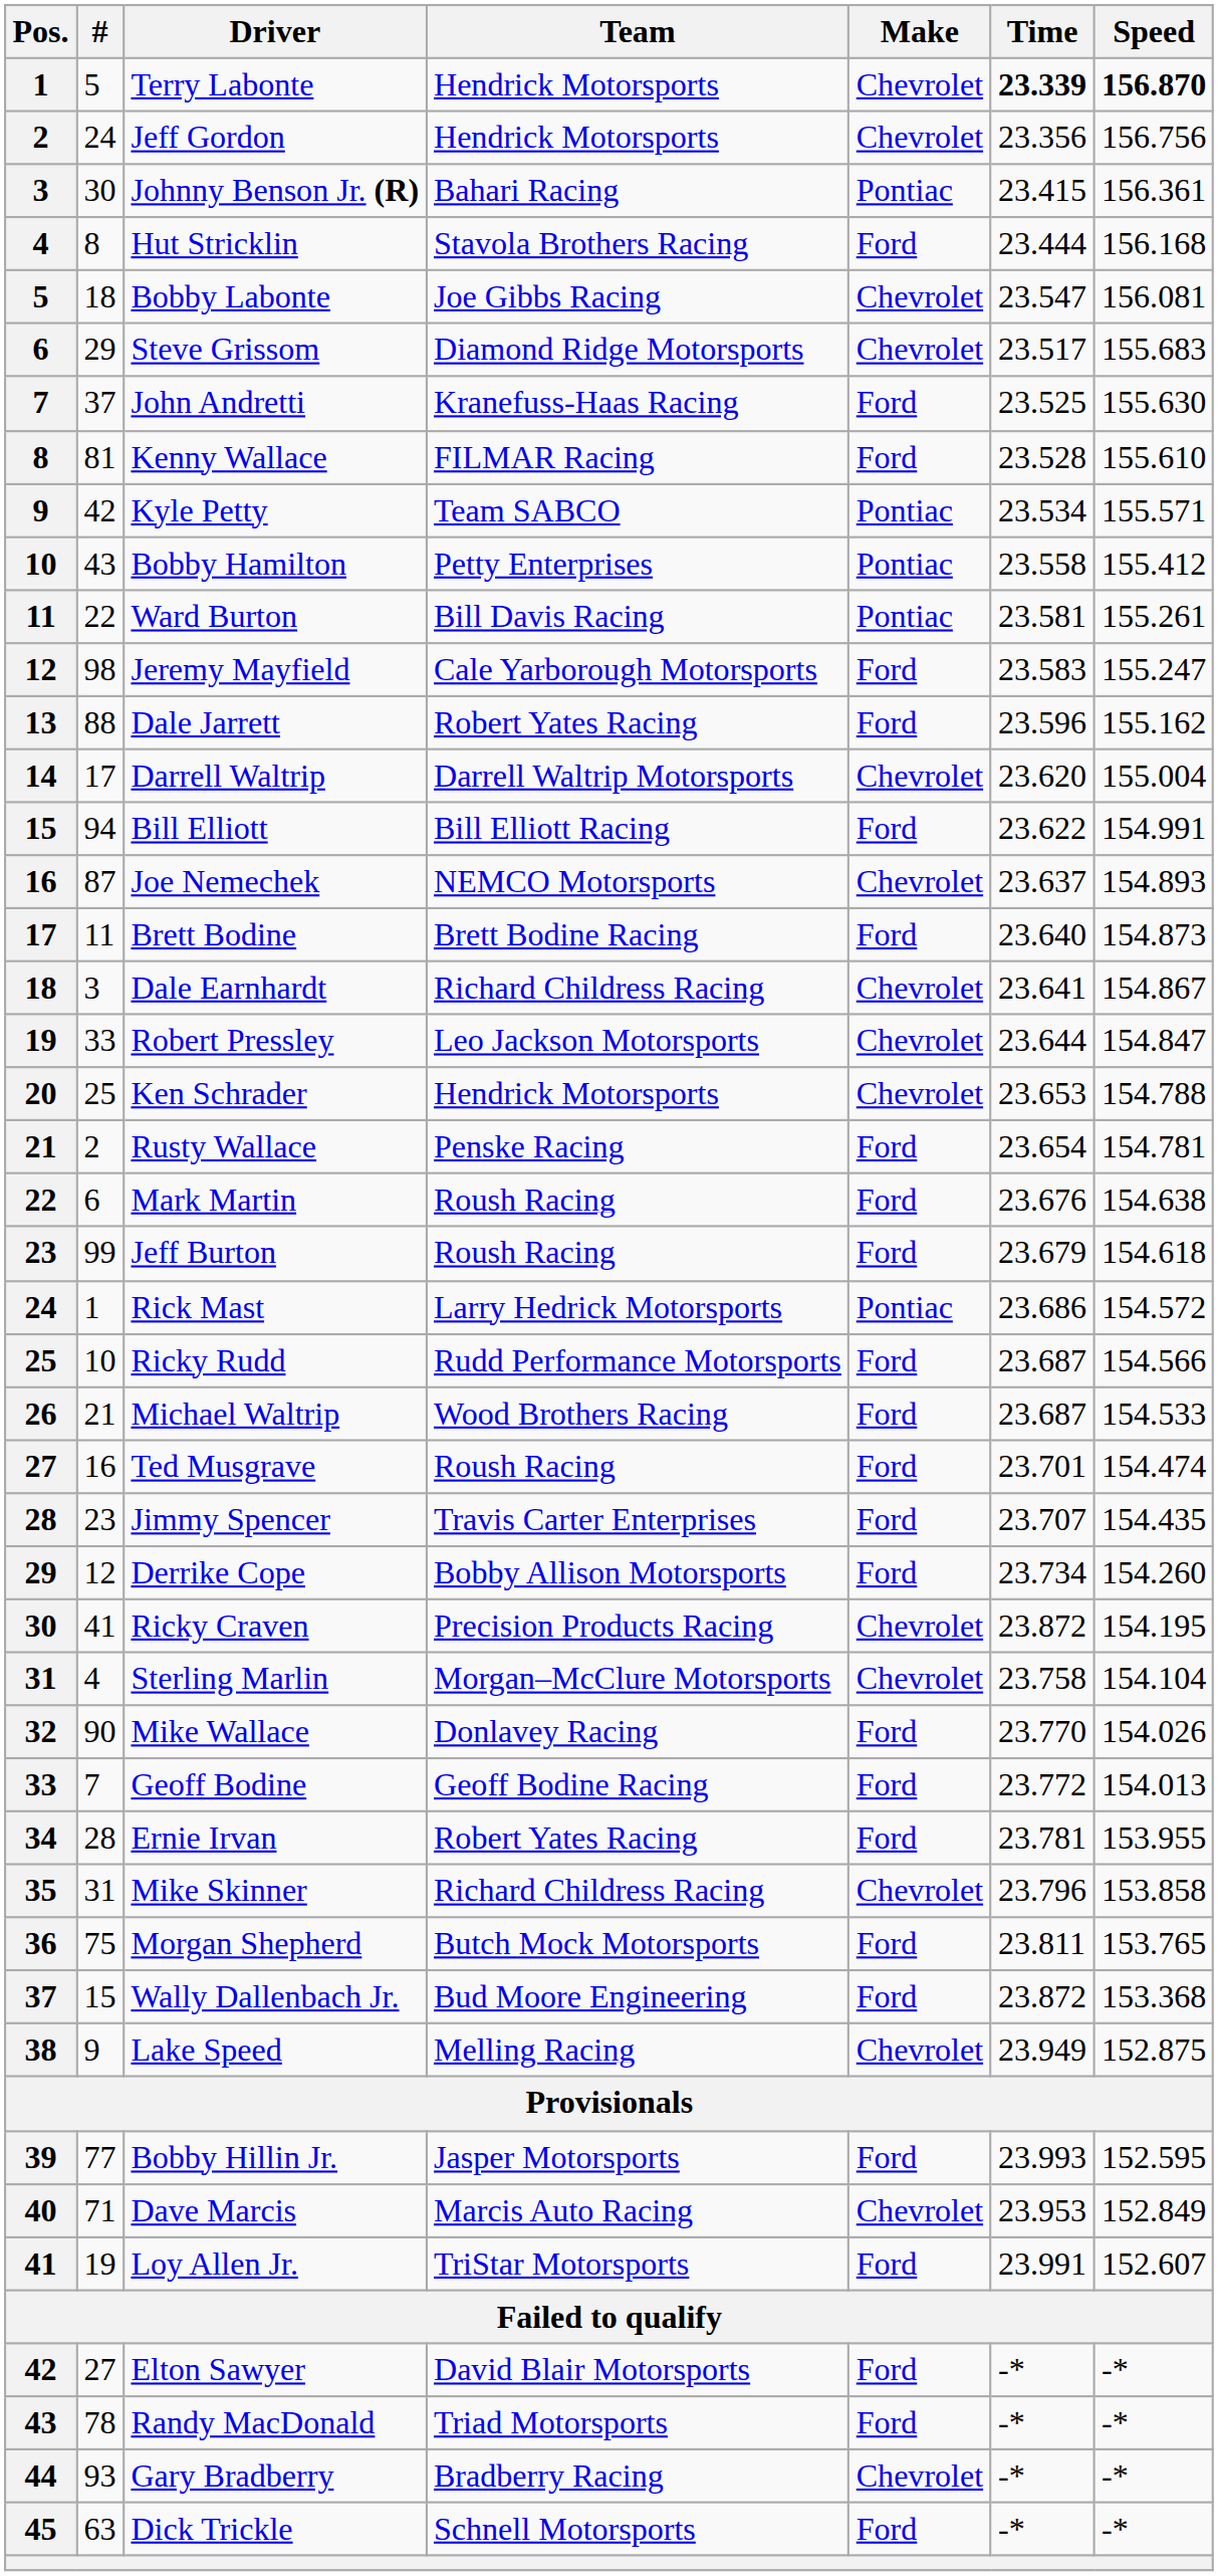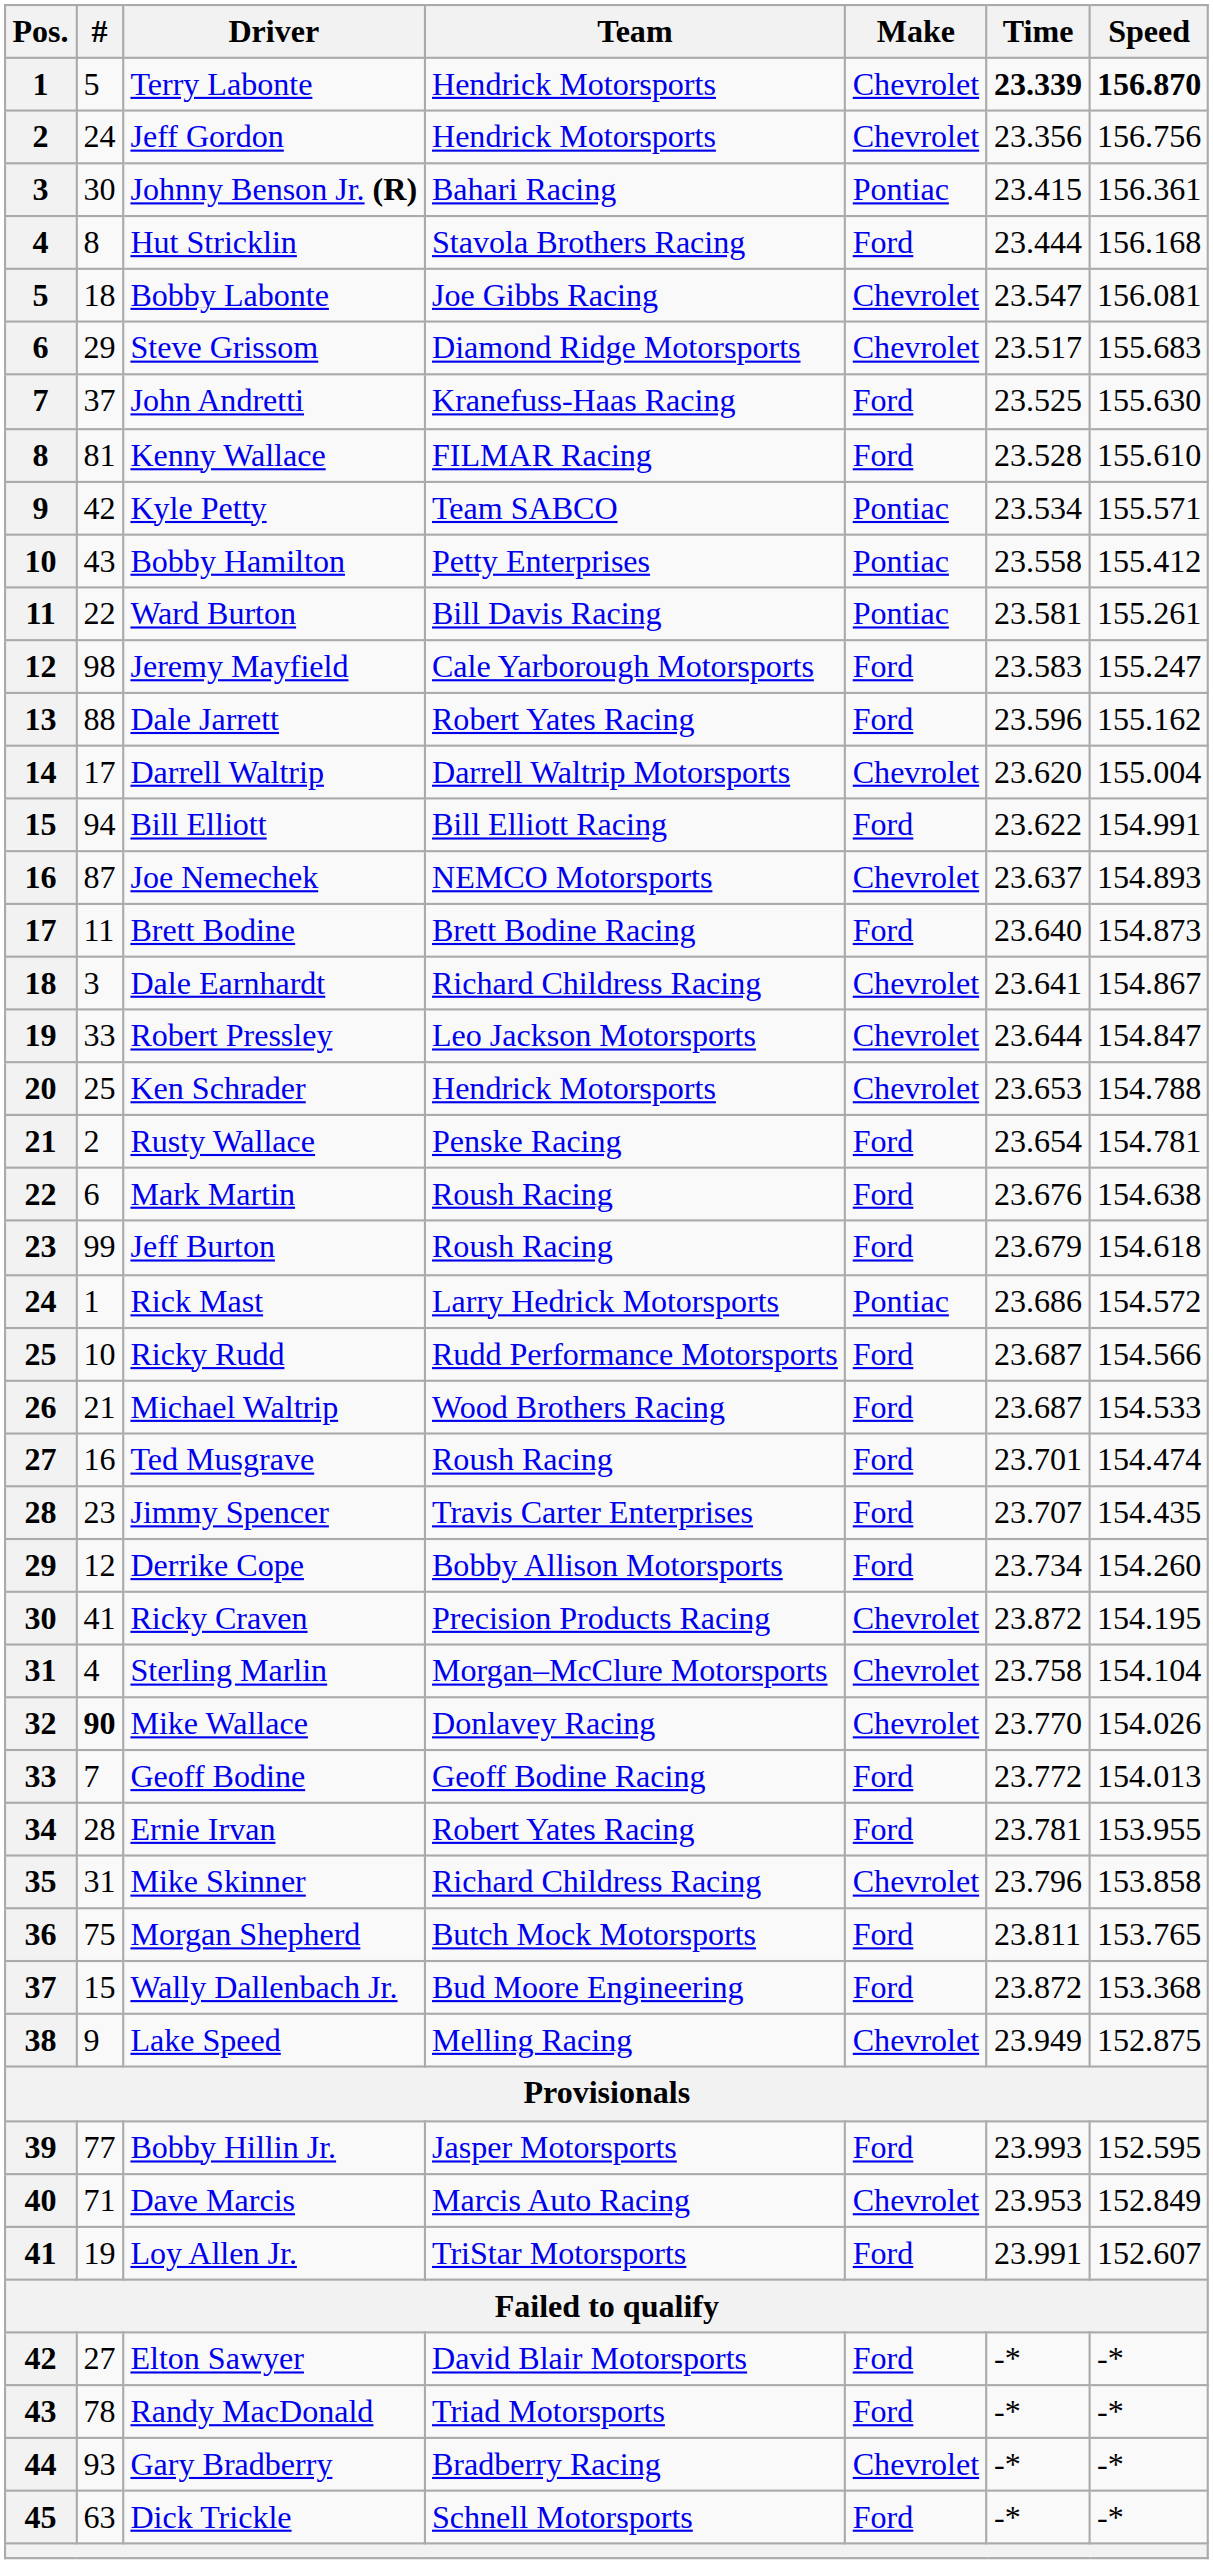Mike Wallace | #: normal -> bold
Mike Wallace | Make: Ford -> Chevrolet
